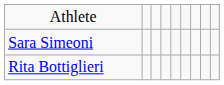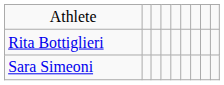rows swapped: Rita Bottiglieri <-> Sara Simeoni
